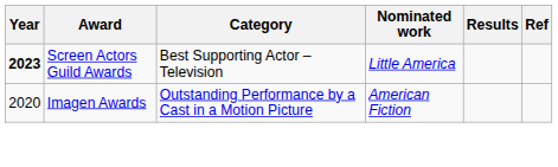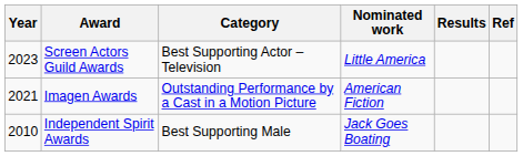Screen Actors Guild Awards | Year: bold -> normal
Imagen Awards | Year: 2020 -> 2021
+ row: 2010 | Independent Spirit Awards | Best Supporting Male | Jack Goes Boating
